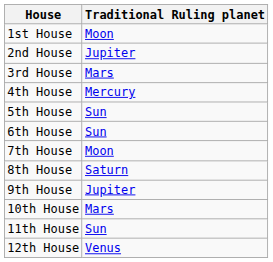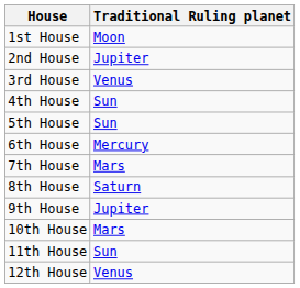3rd House | Traditional Ruling planet: Mars -> Venus
4th House | Traditional Ruling planet: Mercury -> Sun
6th House | Traditional Ruling planet: Sun -> Mercury
7th House | Traditional Ruling planet: Moon -> Mars
